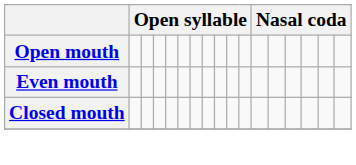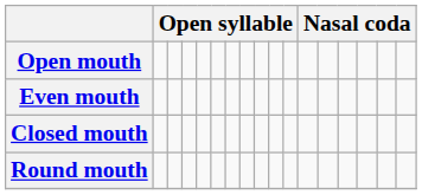+ row: Round mouth
